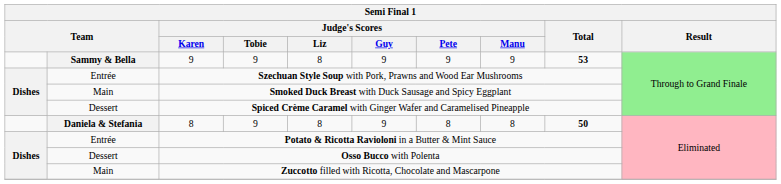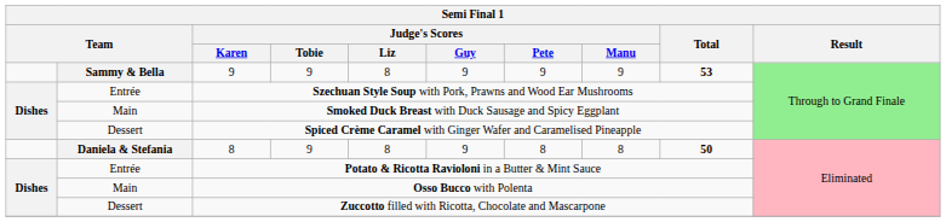Osso Bucco with Polenta | column 2: Dessert -> Main
Zuccotto filled with Ricotta, Chocolate and Mascarpone | column 2: Main -> Dessert
